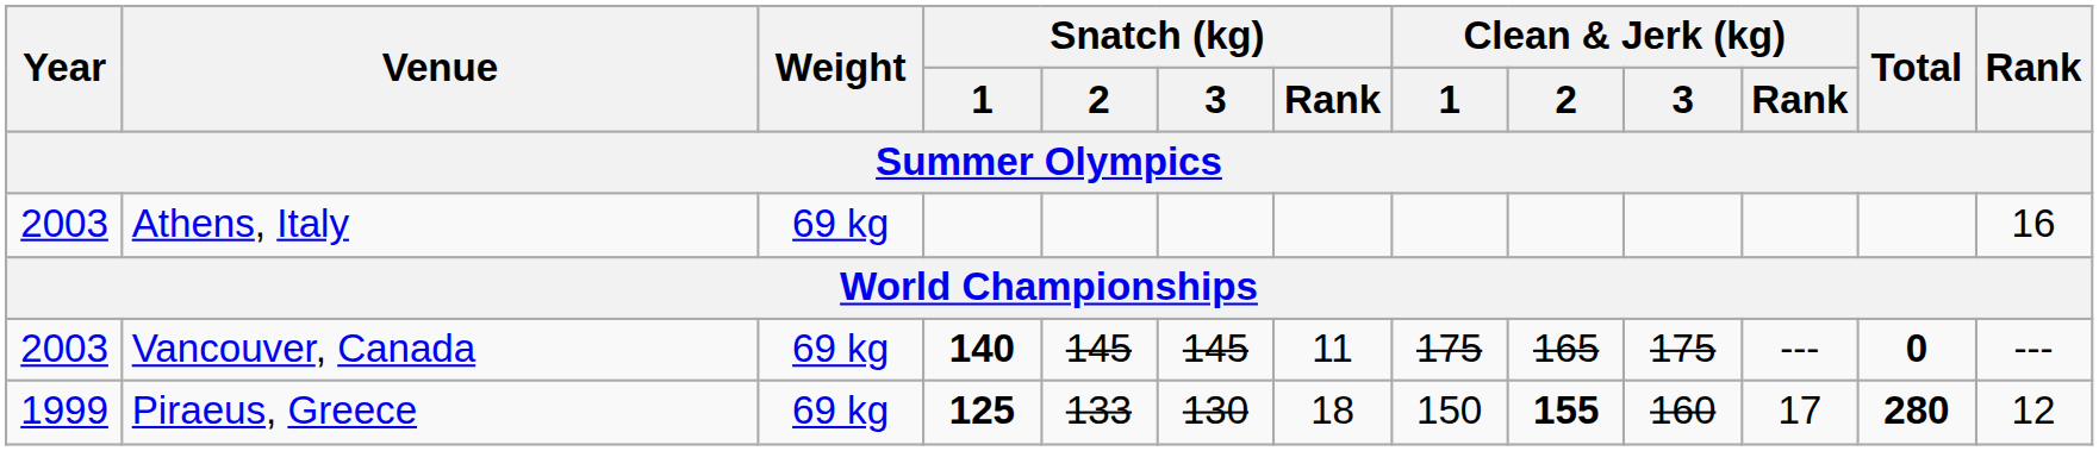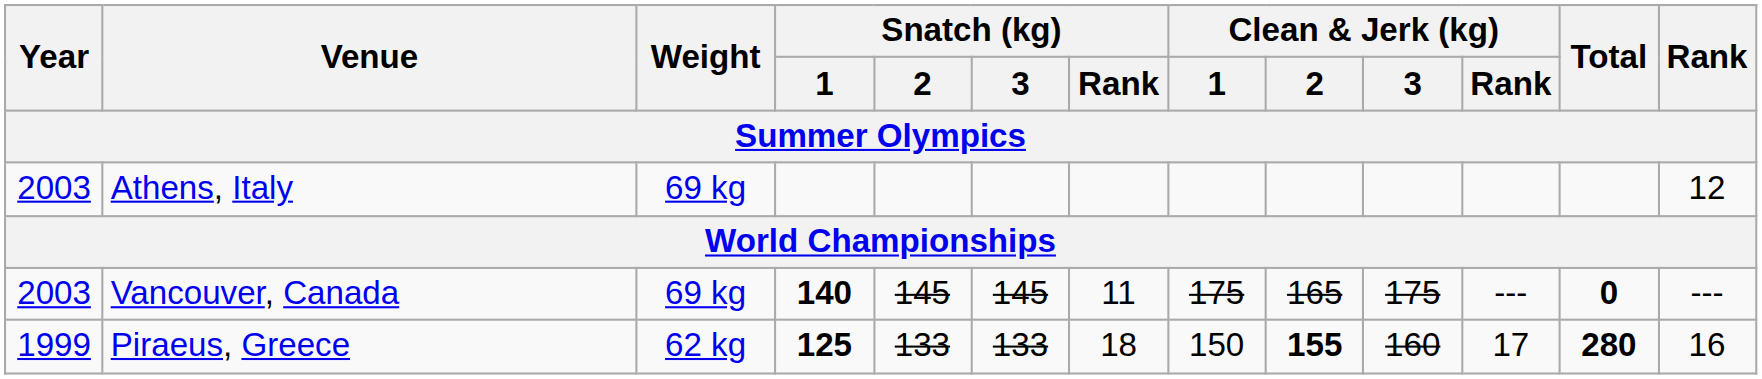Athens, Italy | Rank: 16 -> 12
Piraeus, Greece | Weight: 69 kg -> 62 kg
Piraeus, Greece | Snatch (kg) / 3: 130 -> 133
Piraeus, Greece | Rank: 12 -> 16
